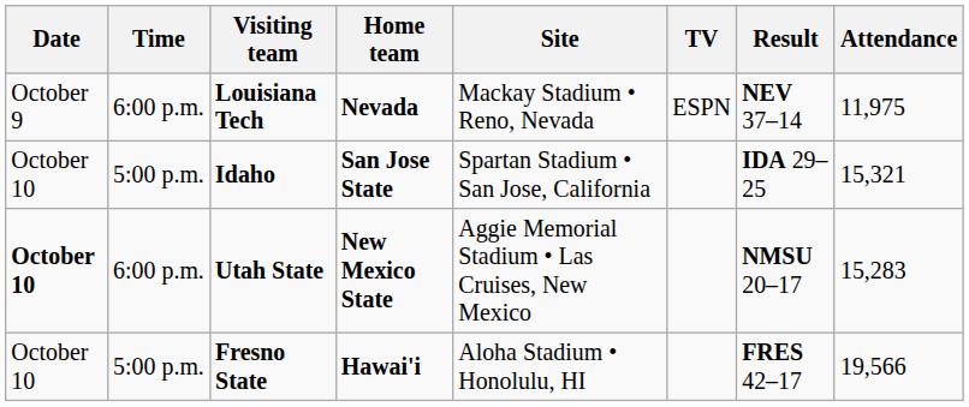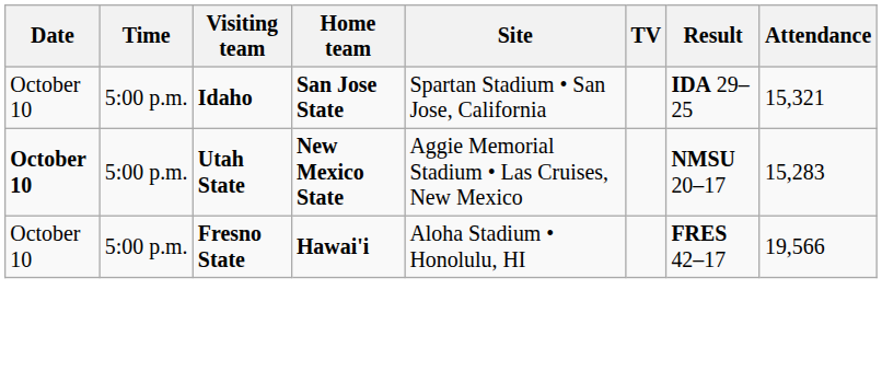- row: October 9 | 6:00 p.m. | Louisiana Tech | Nevada | Mackay Stadium • Reno, Nevada | ESPN | NEV 37–14 | 11,975
Utah State | Time: 6:00 p.m. -> 5:00 p.m.
